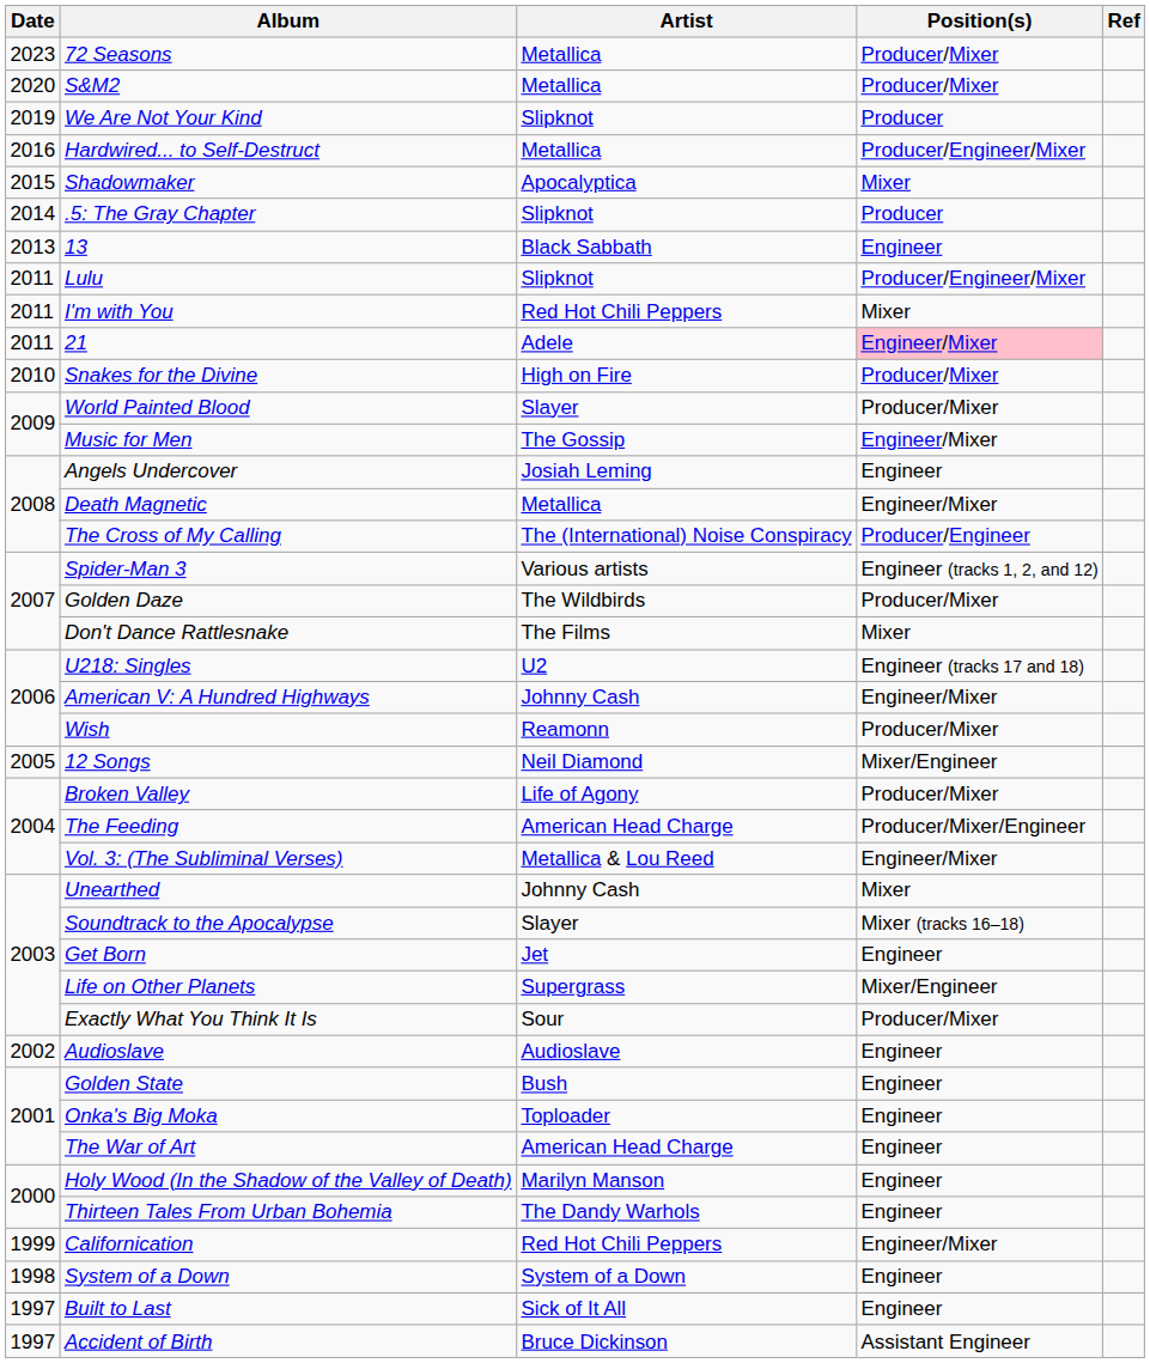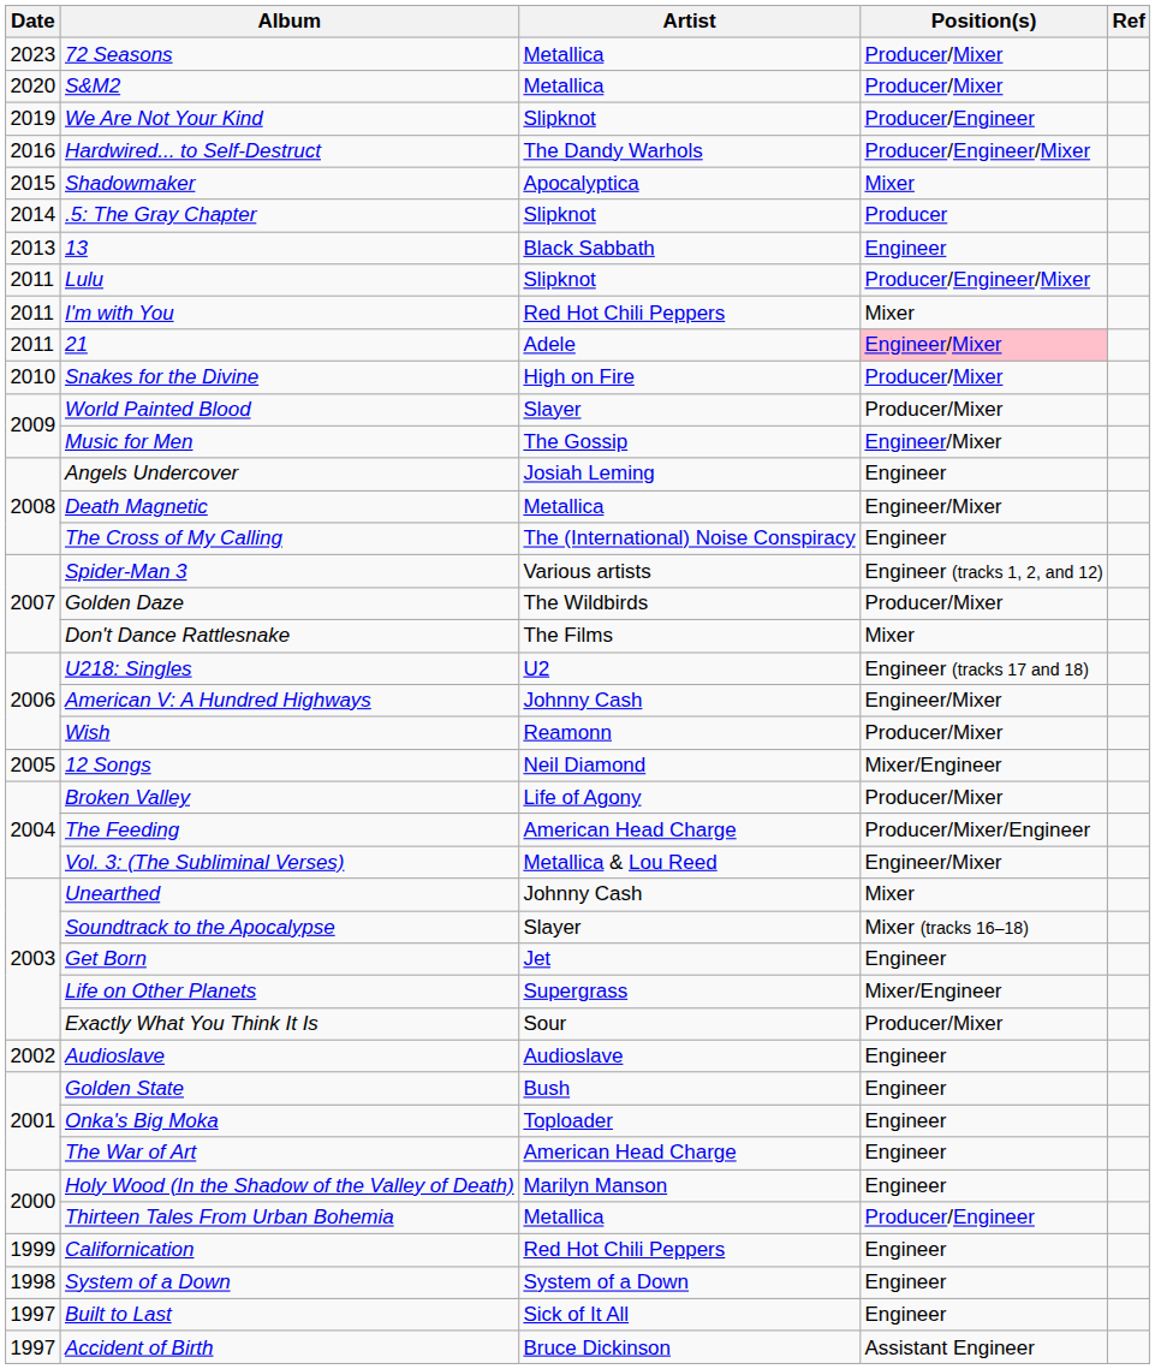We Are Not Your Kind | Position(s): Producer -> Producer/Engineer
Hardwired... to Self-Destruct | Artist: Metallica -> The Dandy Warhols
The Cross of My Calling | Position(s): Producer/Engineer -> Engineer
Thirteen Tales From Urban Bohemia | Artist: The Dandy Warhols -> Metallica
Thirteen Tales From Urban Bohemia | Position(s): Engineer -> Producer/Engineer
Californication | Position(s): Engineer/Mixer -> Engineer
